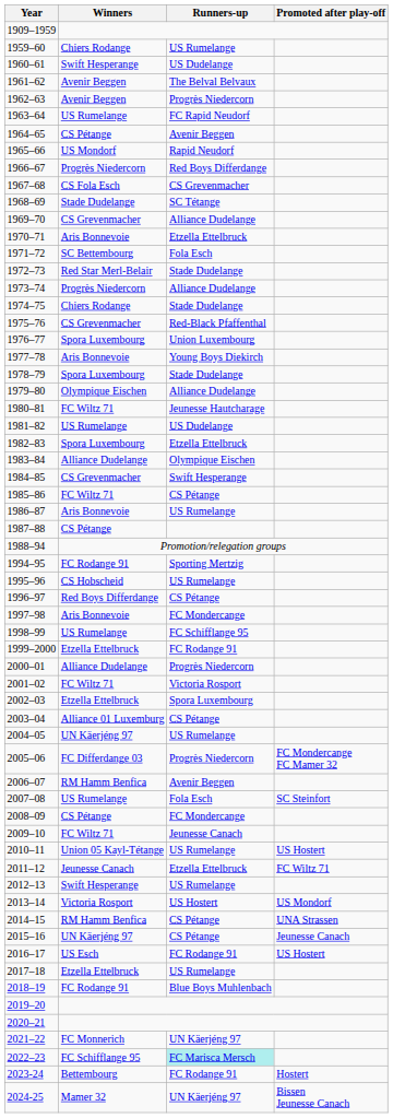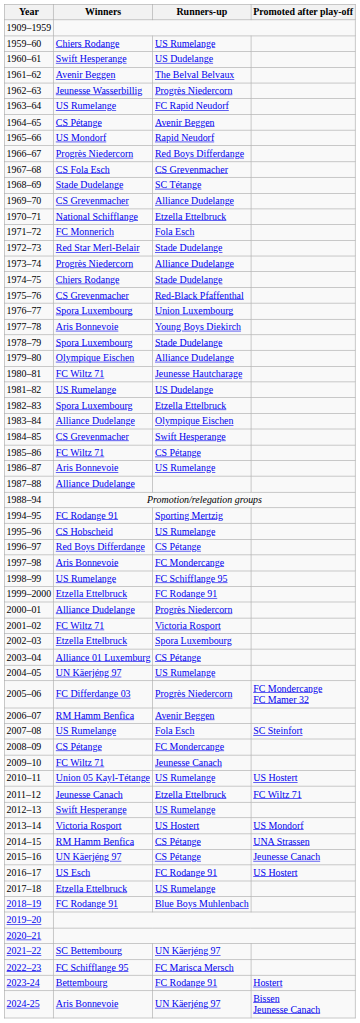1962–63 | Winners: Avenir Beggen -> Jeunesse Wasserbillig
1970–71 | Winners: Aris Bonnevoie -> National Schifflange
1971–72 | Winners: SC Bettembourg -> FC Monnerich
1987–88 | Winners: CS Pétange -> Alliance Dudelange
2021–22 | Winners: FC Monnerich -> SC Bettembourg
2022–23 | Runners-up: paleturquoise background -> no background
2024-25 | Winners: Mamer 32 -> Aris Bonnevoie
